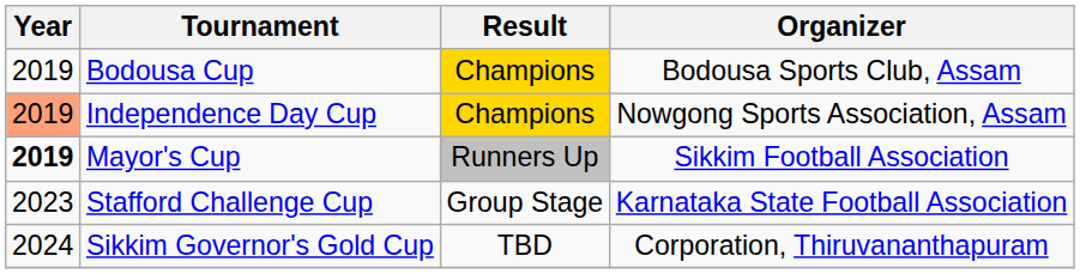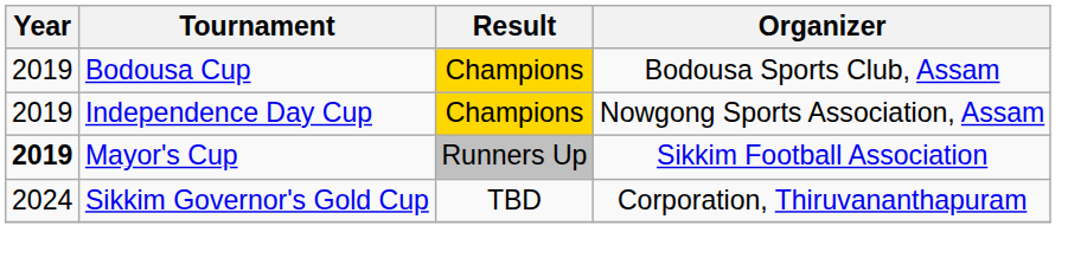Independence Day Cup | Year: lightsalmon background -> no background
- row: 2023 | Stafford Challenge Cup | Group Stage | Karnataka State Football Association
